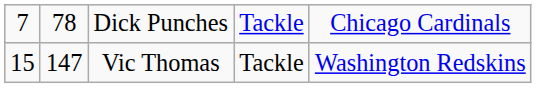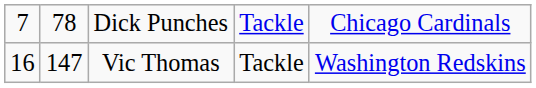Vic Thomas | column 1: 15 -> 16
